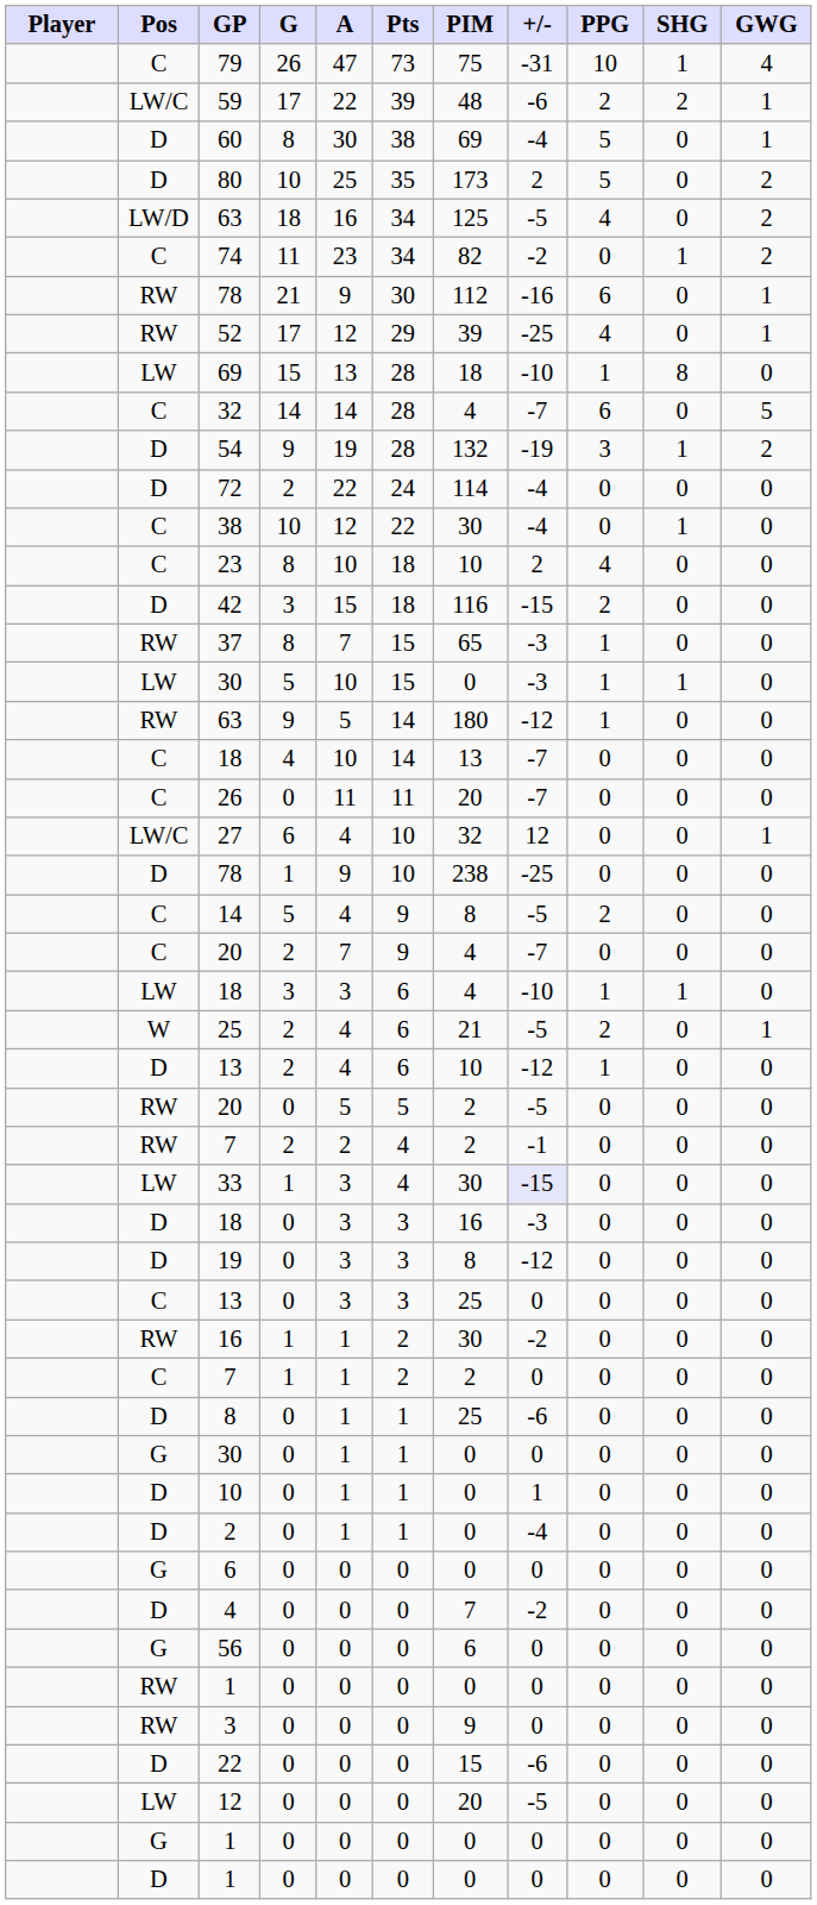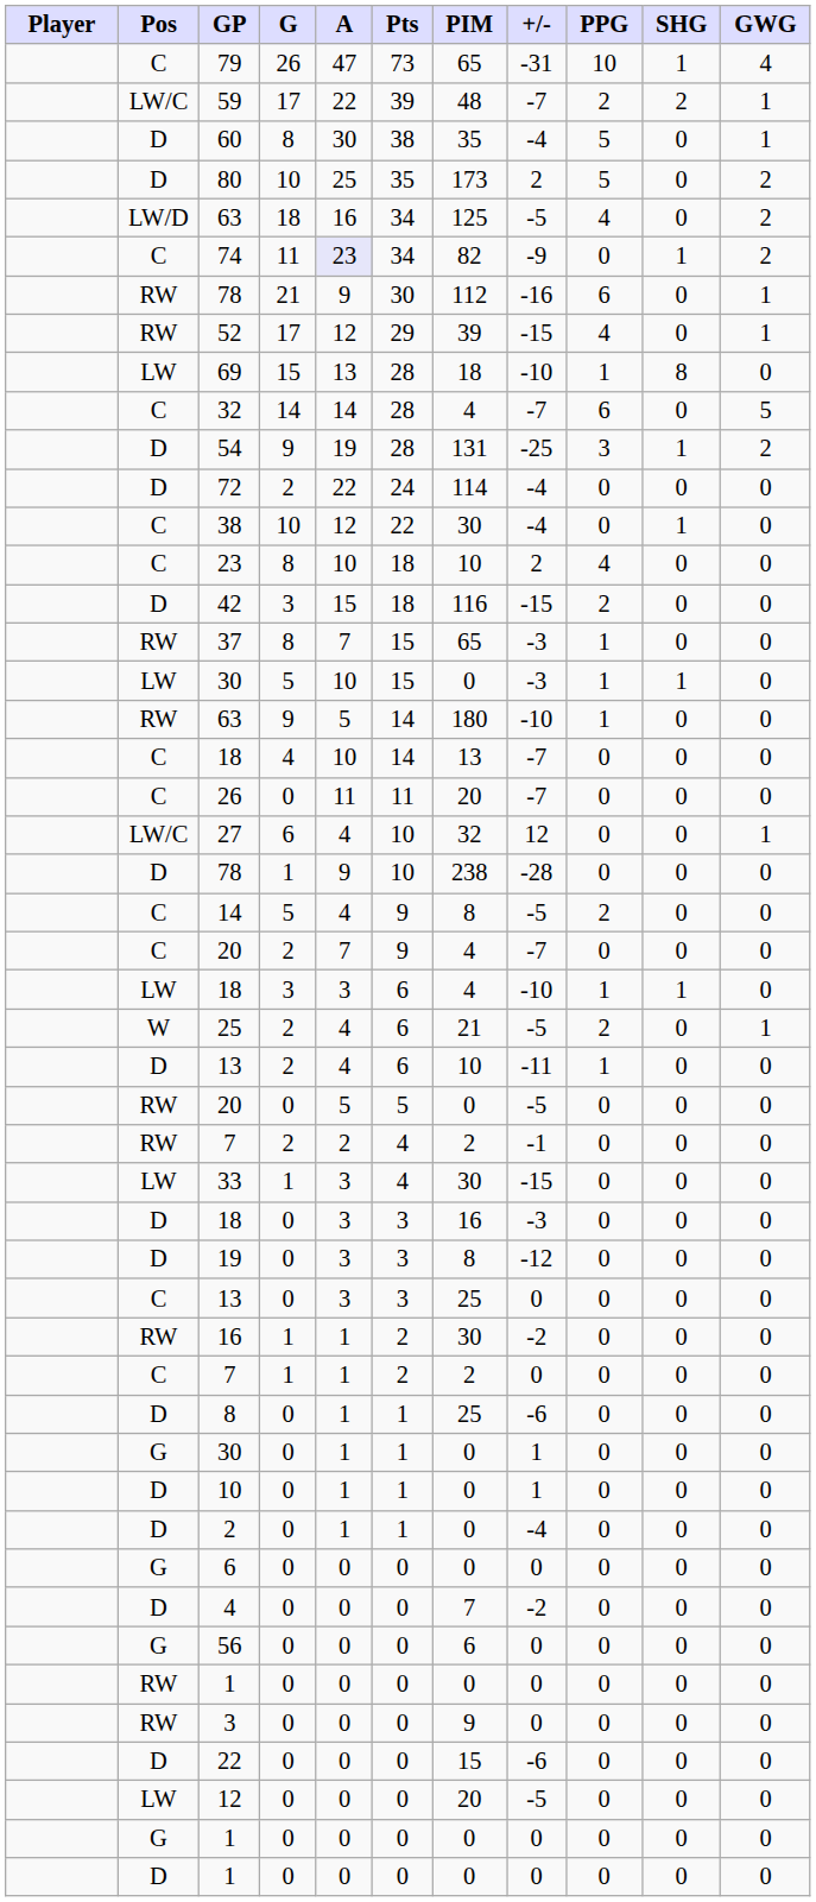79 | PIM: 75 -> 65
59 | +/-: -6 -> -7
60 | PIM: 69 -> 35
74 | A: no background -> lavender background
74 | +/-: -2 -> -9
52 | +/-: -25 -> -15
54 | PIM: 132 -> 131
54 | +/-: -19 -> -25
RW / 63 | +/-: -12 -> -10
D / 78 | +/-: -25 -> -28
D / 13 | +/-: -12 -> -11
RW / 20 | PIM: 2 -> 0
33 | +/-: lavender background -> no background
G / 30 | +/-: 0 -> 1
